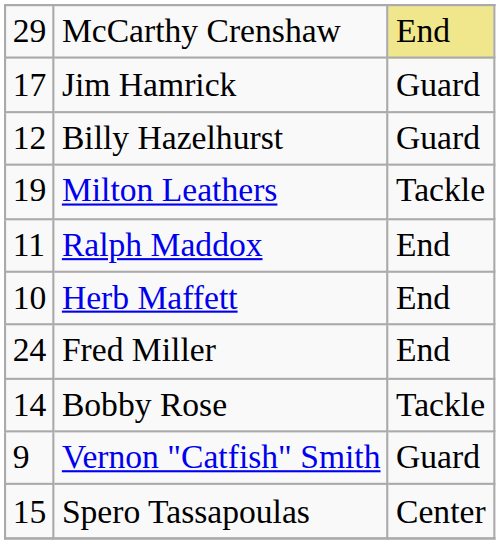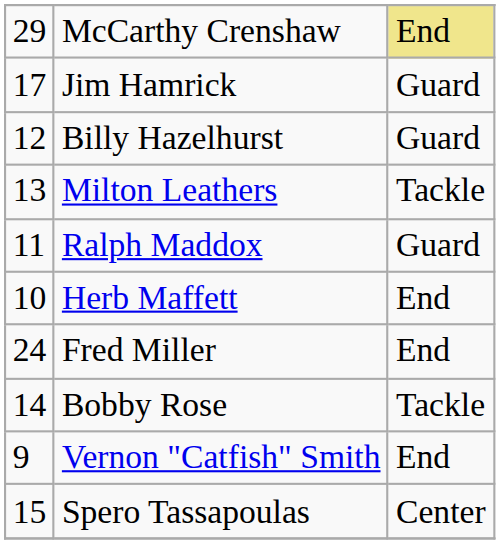Milton Leathers | column 1: 19 -> 13
Ralph Maddox | column 3: End -> Guard
Vernon "Catfish" Smith | column 3: Guard -> End
